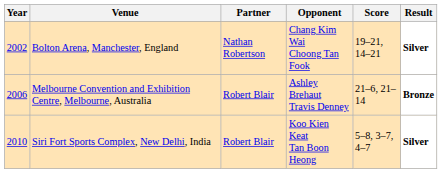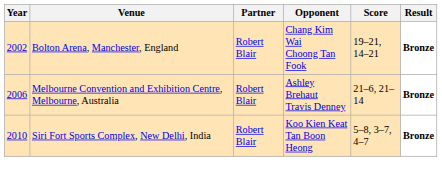Bolton Arena, Manchester, England | Partner: Nathan Robertson -> Robert Blair
Bolton Arena, Manchester, England | Result: Silver -> Bronze
Siri Fort Sports Complex, New Delhi, India | Result: Silver -> Bronze
